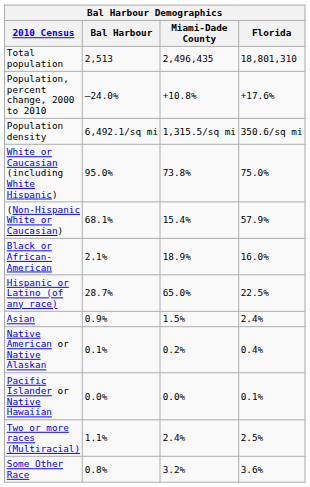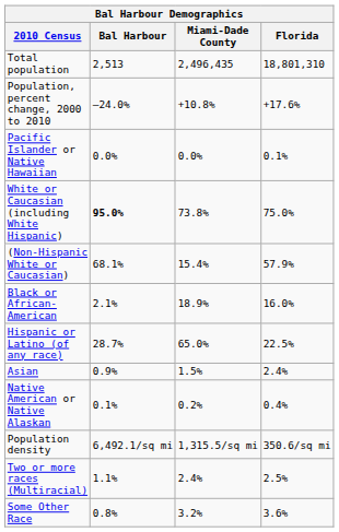rows swapped: Population density <-> Pacific Islander or Native Hawaiian
White or Caucasian (including White Hispanic) | Bal Harbour: normal -> bold
